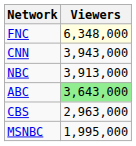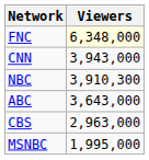NBC | Viewers: 3,913,000 -> 3,910,300
ABC | Viewers: lightgreen background -> no background
